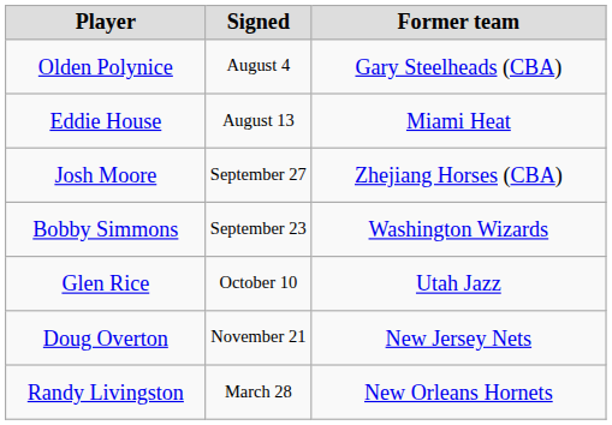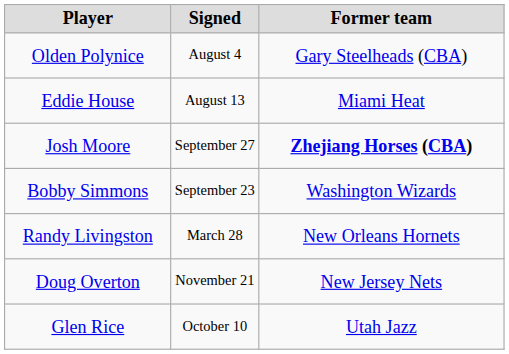Josh Moore | Former team: normal -> bold
rows swapped: Glen Rice <-> Randy Livingston
